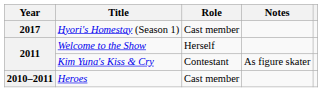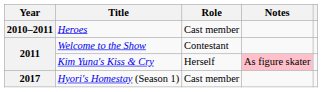rows swapped: Heroes <-> Hyori's Homestay (Season 1)
Welcome to the Show | Role: Herself -> Contestant
Kim Yuna's Kiss & Cry | Role: Contestant -> Herself
Kim Yuna's Kiss & Cry | Notes: no background -> pink background
